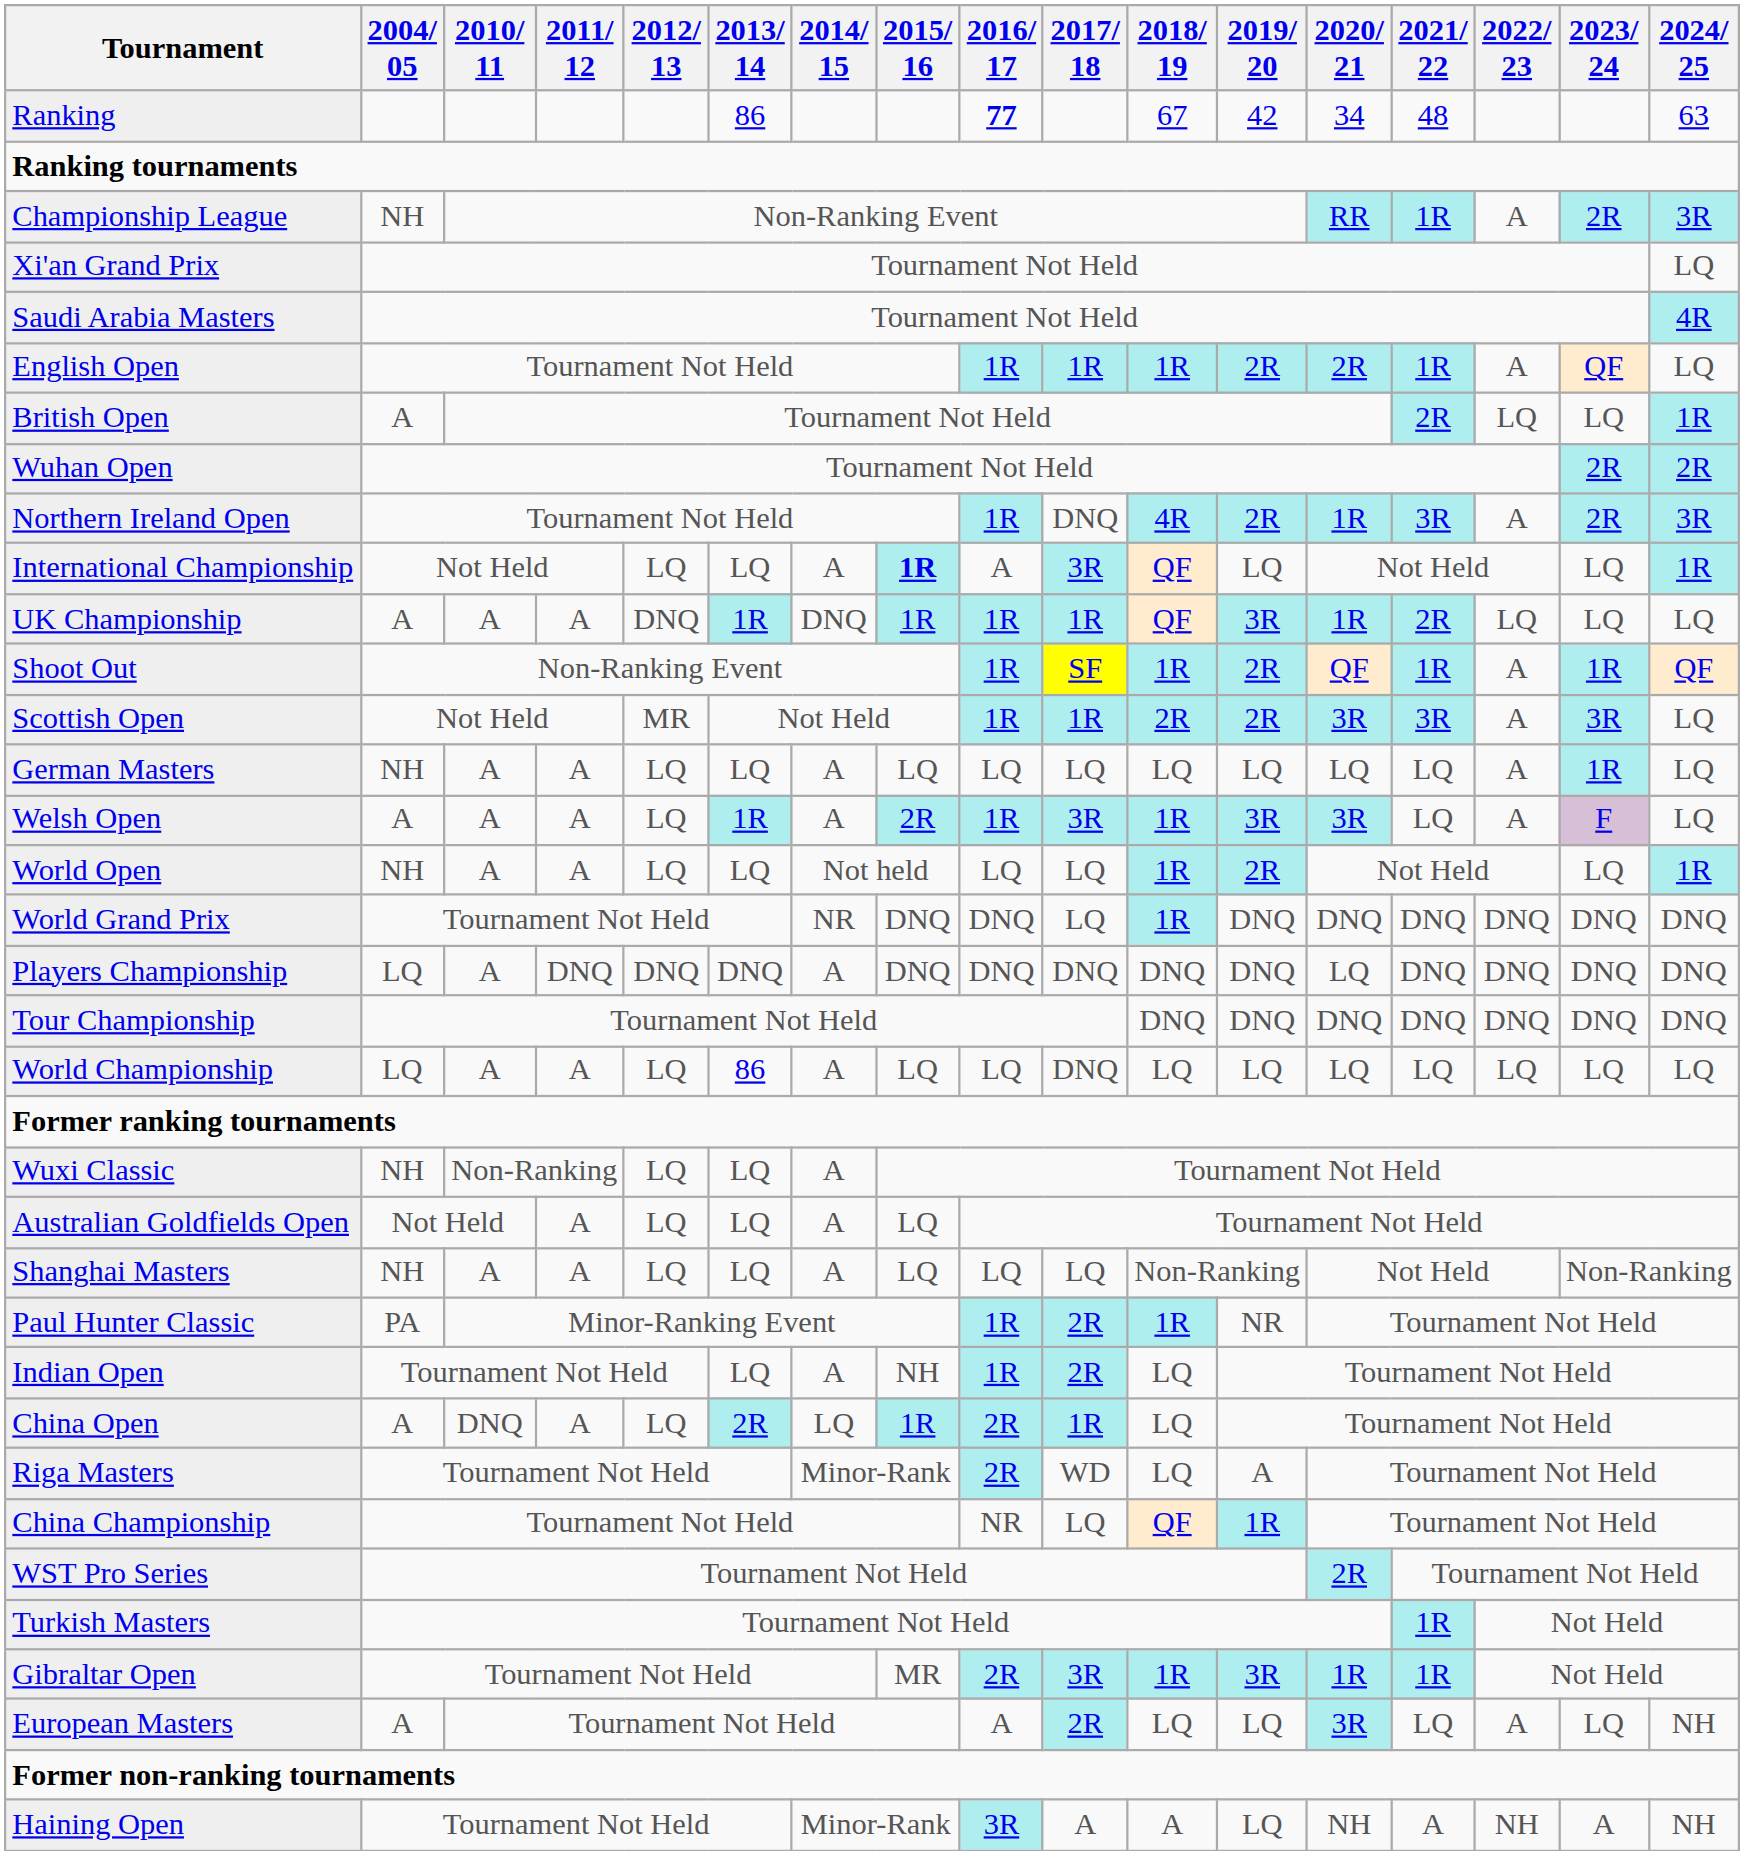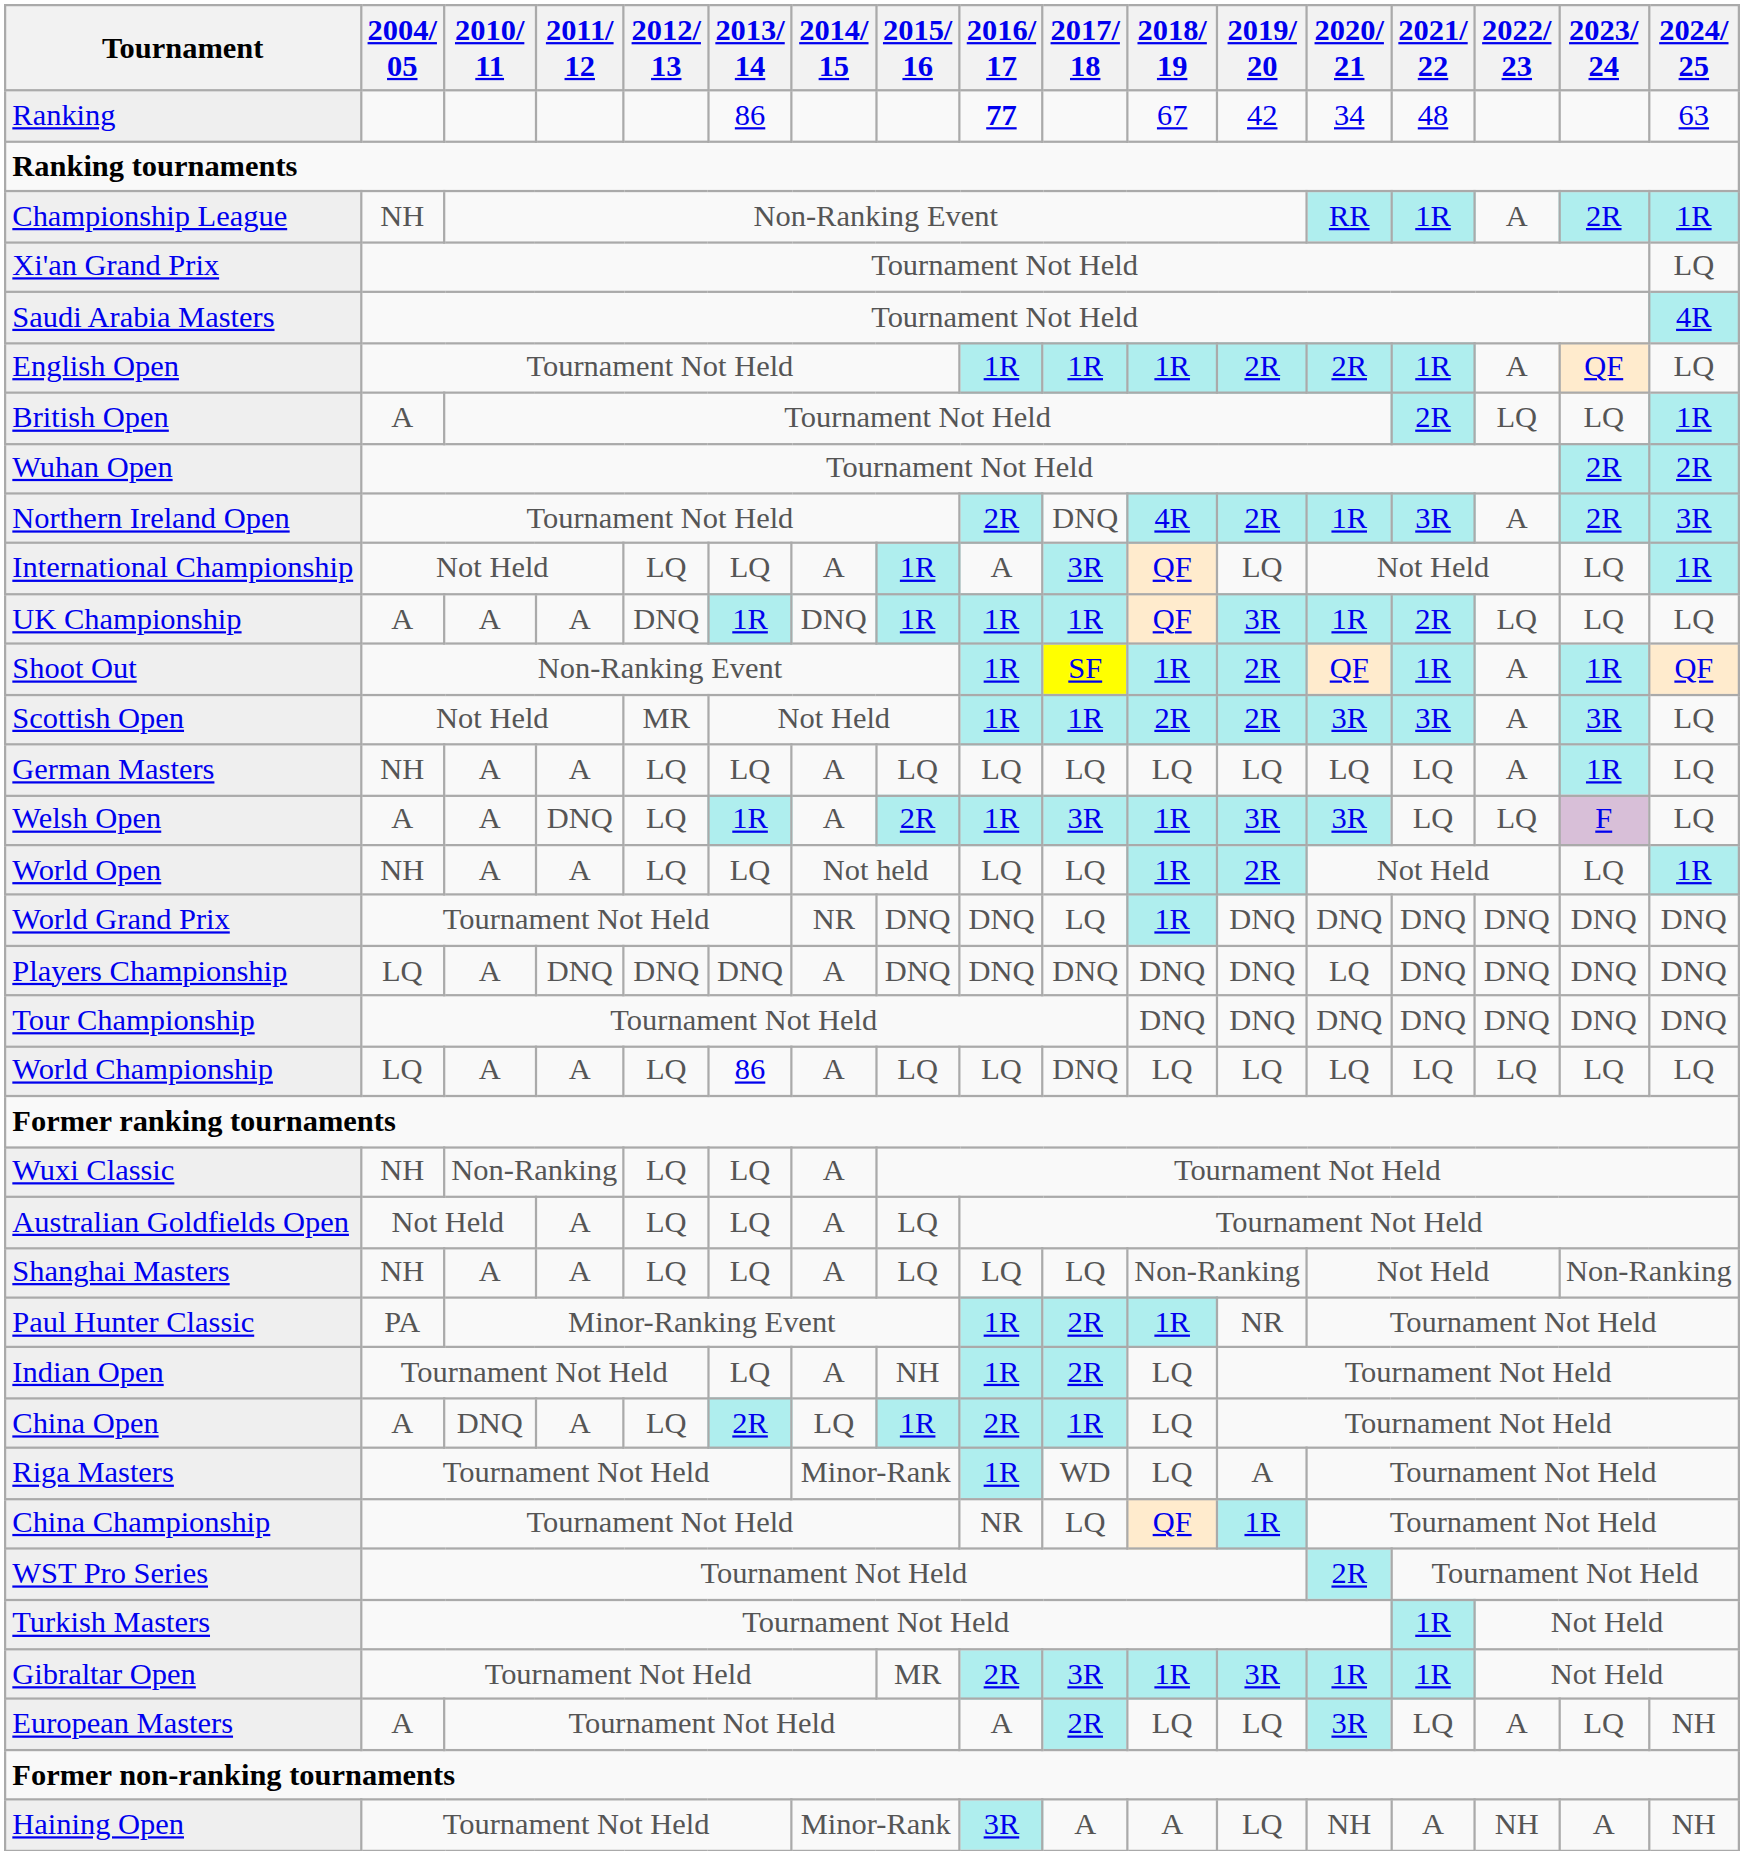Championship League | 2024/ 25: 3R -> 1R
Northern Ireland Open | 2016/ 17: 1R -> 2R
International Championship | 2015/ 16: bold -> normal
Welsh Open | 2011/ 12: A -> DNQ
Welsh Open | 2022/ 23: A -> LQ
Riga Masters | 2016/ 17: 2R -> 1R
